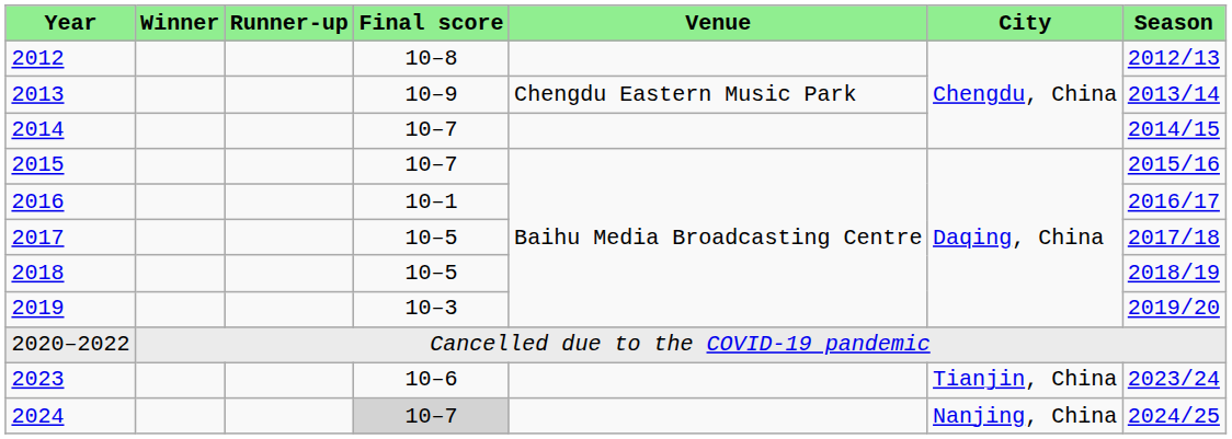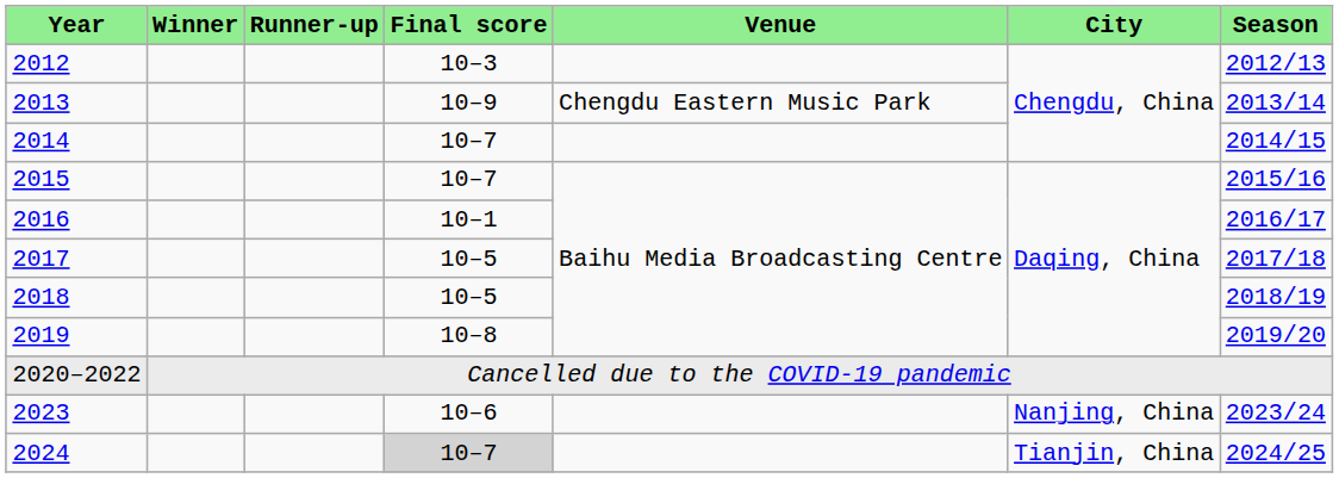2012 | Final score: 10–8 -> 10–3
2019 | Final score: 10–3 -> 10–8
2023 | City: Tianjin, China -> Nanjing, China
2024 | City: Nanjing, China -> Tianjin, China
